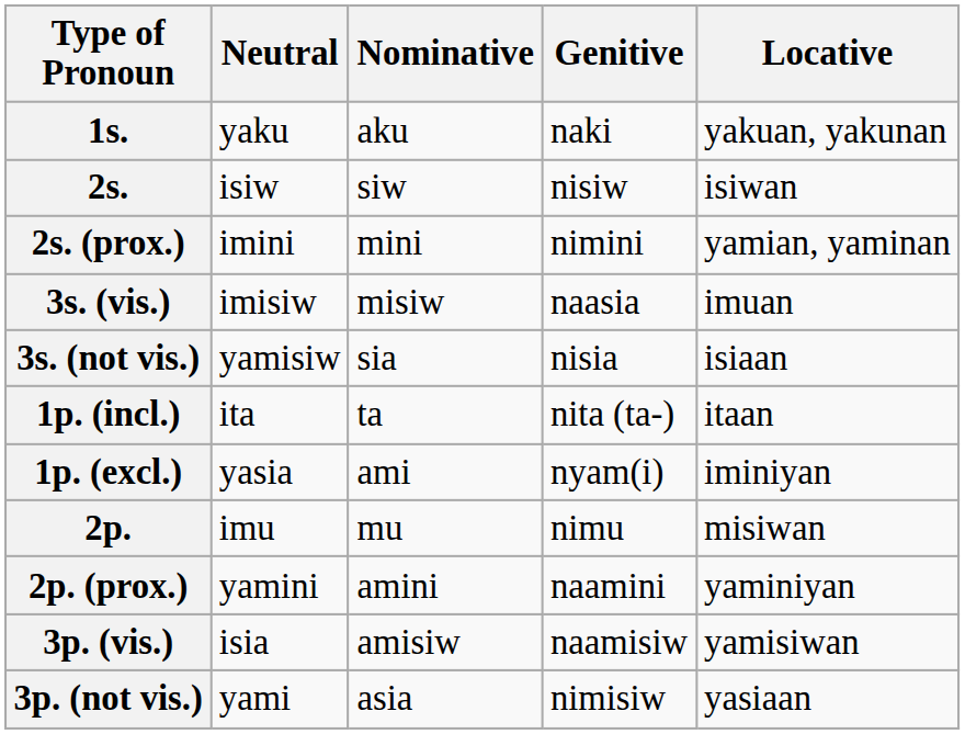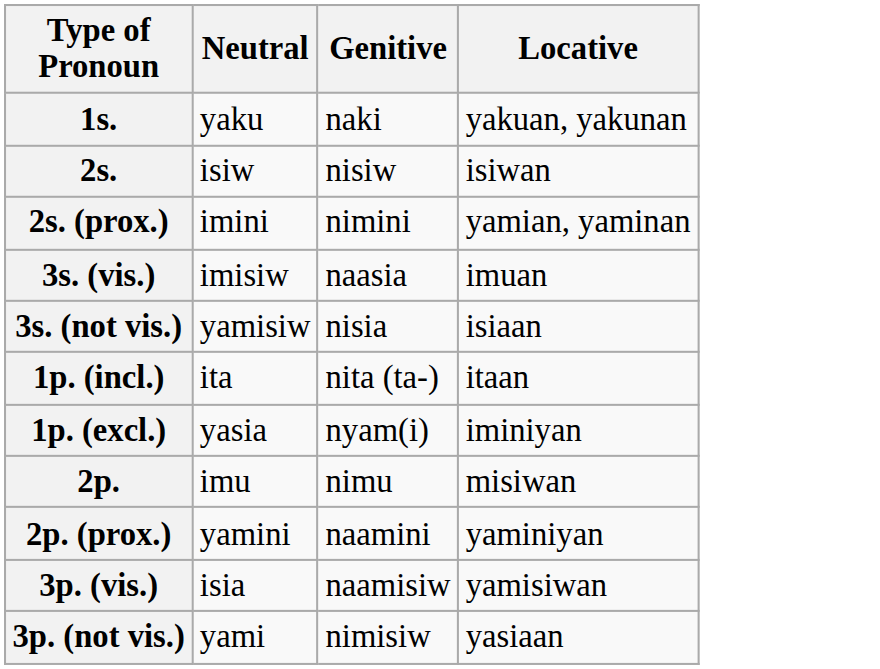- column: Nominative | aku | siw | mini | misiw | sia | ta | ami | mu | amini | amisiw | asia
